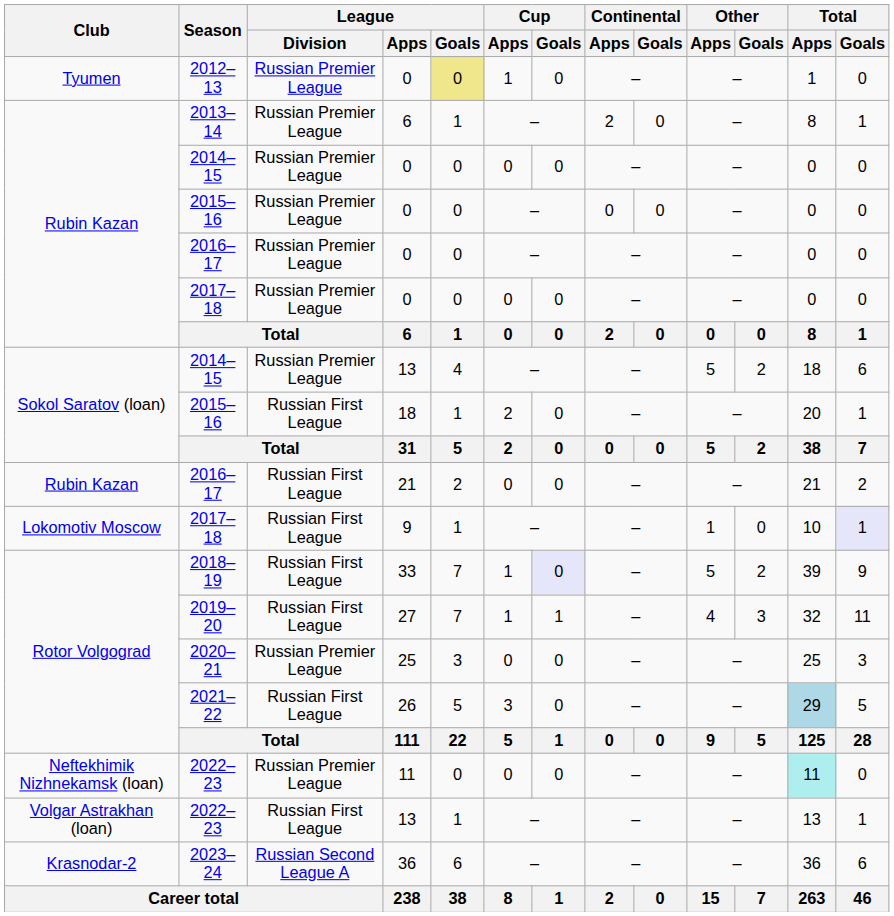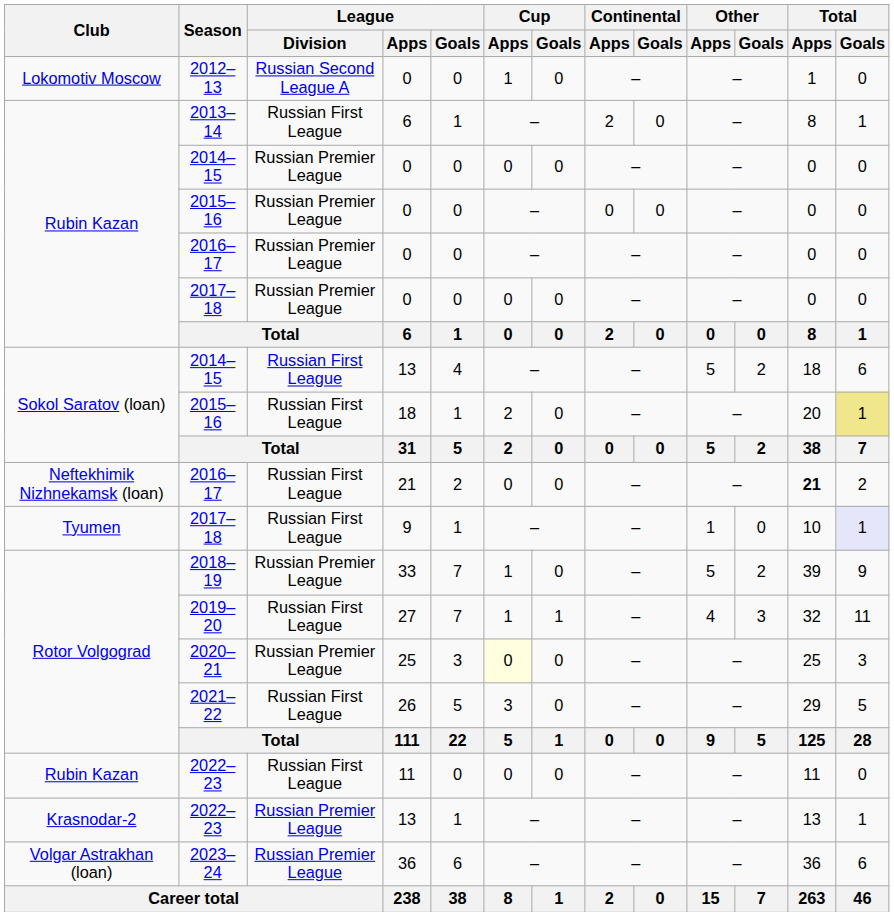2012–13 | Club: Tyumen -> Lokomotiv Moscow
2012–13 | League / Division: Russian Premier League -> Russian Second League A
2012–13 | League / Goals: khaki background -> no background
2013–14 | League / Division: Russian Premier League -> Russian First League
2014–15 / 13 | League / Division: Russian Premier League -> Russian First League
2015–16 / 18 | Total / Goals: no background -> khaki background
2016–17 / 21 | Club: Rubin Kazan -> Neftekhimik Nizhnekamsk (loan)
2016–17 / 21 | Total / Apps: normal -> bold
2017–18 / 9 | Club: Lokomotiv Moscow -> Tyumen
2018–19 | League / Division: Russian First League -> Russian Premier League
2018–19 | Cup / Goals: lavender background -> no background
2020–21 | Cup / Apps: no background -> lightyellow background
2021–22 | Total / Apps: lightblue background -> no background
2022–23 / 11 | Club: Neftekhimik Nizhnekamsk (loan) -> Rubin Kazan
2022–23 / 11 | League / Division: Russian Premier League -> Russian First League
2022–23 / 11 | Total / Apps: paleturquoise background -> no background
2022–23 / 13 | Club: Volgar Astrakhan (loan) -> Krasnodar-2
2022–23 / 13 | League / Division: Russian First League -> Russian Premier League
2023–24 | Club: Krasnodar-2 -> Volgar Astrakhan (loan)
2023–24 | League / Division: Russian Second League A -> Russian Premier League
